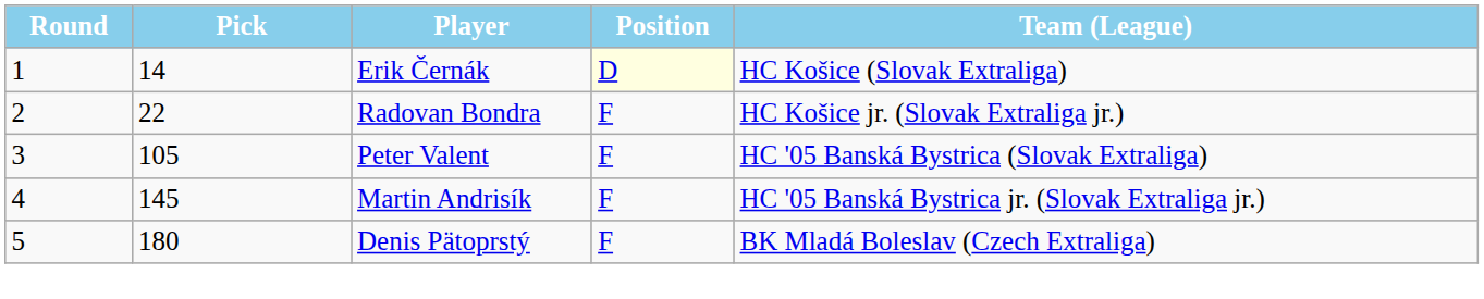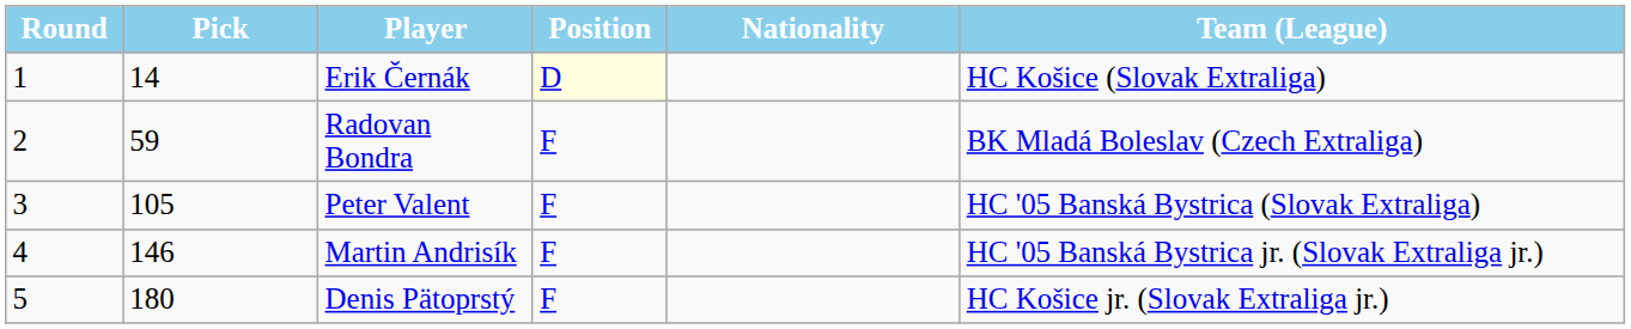+ column: Nationality
Radovan Bondra | Pick: 22 -> 59
Radovan Bondra | Team (League): HC Košice jr. (Slovak Extraliga jr.) -> BK Mladá Boleslav (Czech Extraliga)
Martin Andrisík | Pick: 145 -> 146
Denis Pätoprstý | Team (League): BK Mladá Boleslav (Czech Extraliga) -> HC Košice jr. (Slovak Extraliga jr.)
